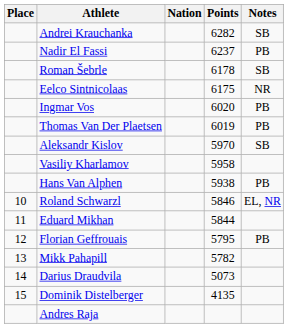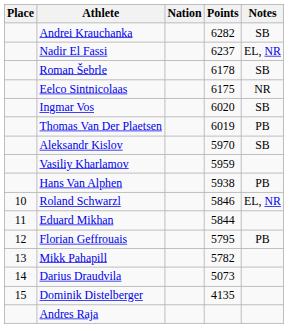Nadir El Fassi | Notes: PB -> EL, NR
Ingmar Vos | Notes: PB -> SB
Vasiliy Kharlamov | Points: 5958 -> 5959
